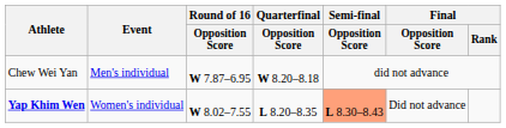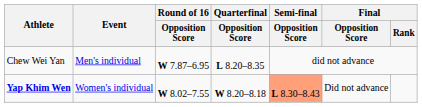Chew Wei Yan | Quarterfinal / Opposition Score: W 8.20–8.18 -> L 8.20–8.35
Yap Khim Wen | Quarterfinal / Opposition Score: L 8.20–8.35 -> W 8.20–8.18
